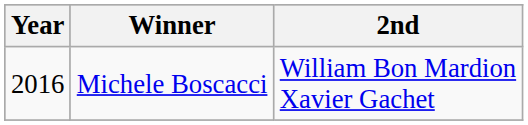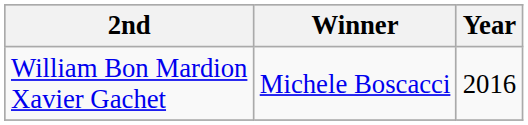columns swapped: Year <-> 2nd
